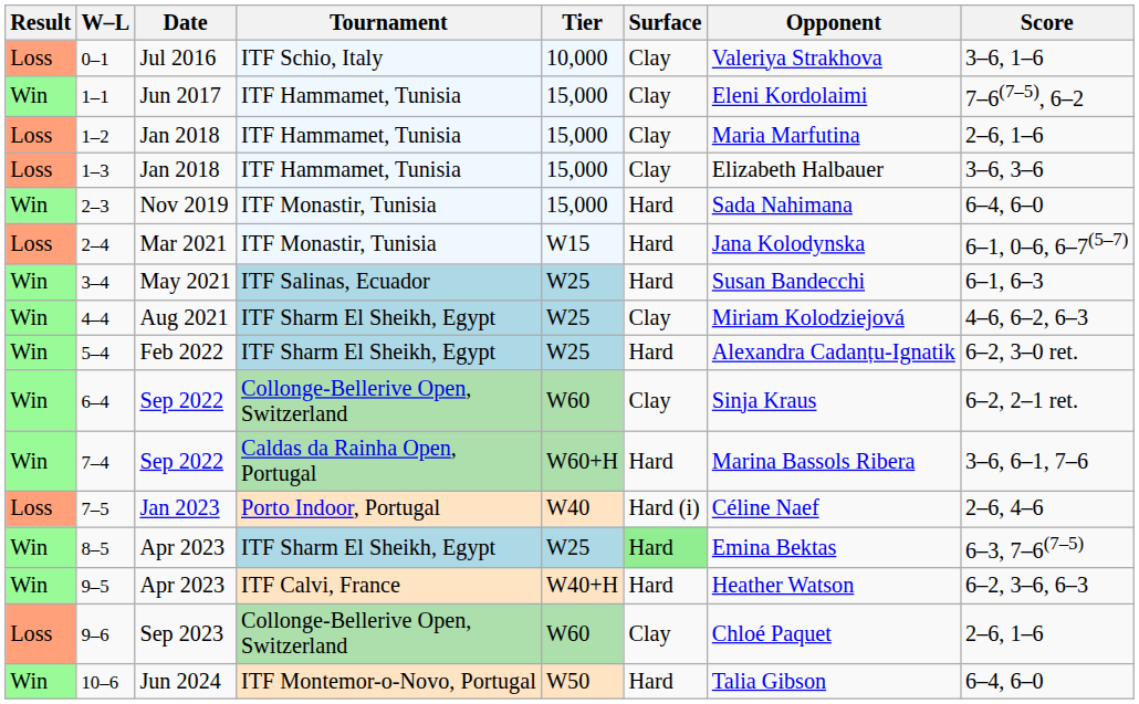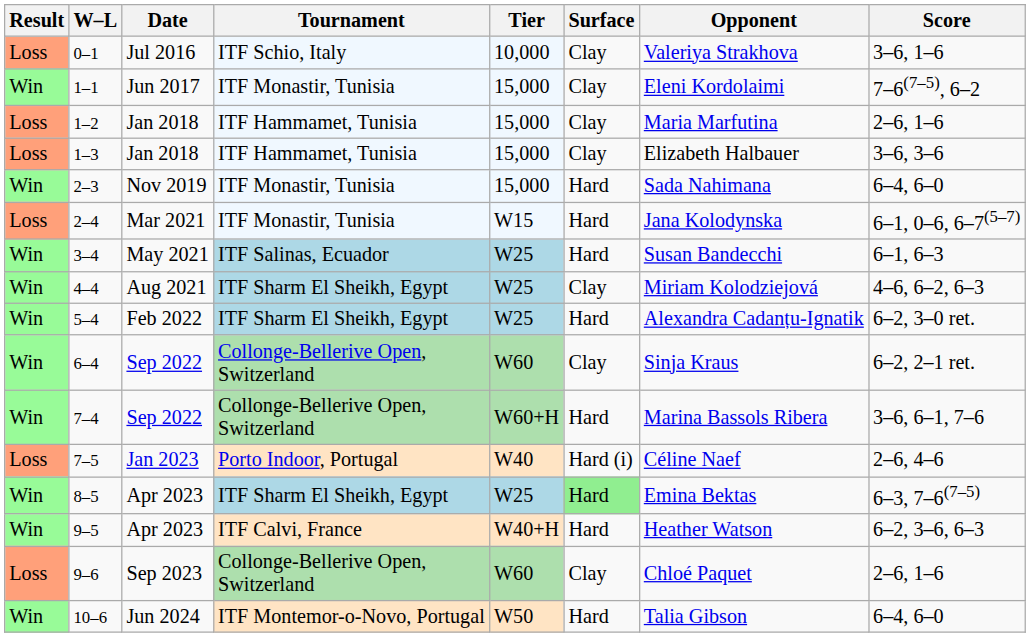1–1 | Tournament: ITF Hammamet, Tunisia -> ITF Monastir, Tunisia
7–4 | Tournament: Caldas da Rainha Open, Portugal -> Collonge-Bellerive Open, Switzerland
